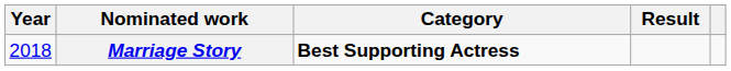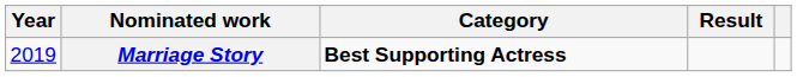Marriage Story | Year: 2018 -> 2019
